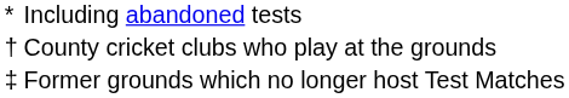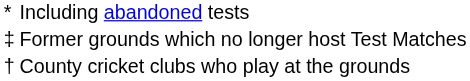rows swapped: County cricket clubs who play at the grounds <-> Former grounds which no longer host Test Matches
